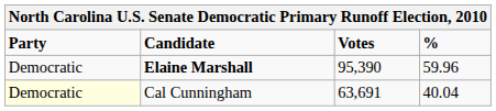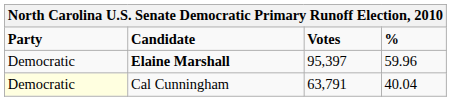Elaine Marshall | Votes: 95,390 -> 95,397
Cal Cunningham | Votes: 63,691 -> 63,791
